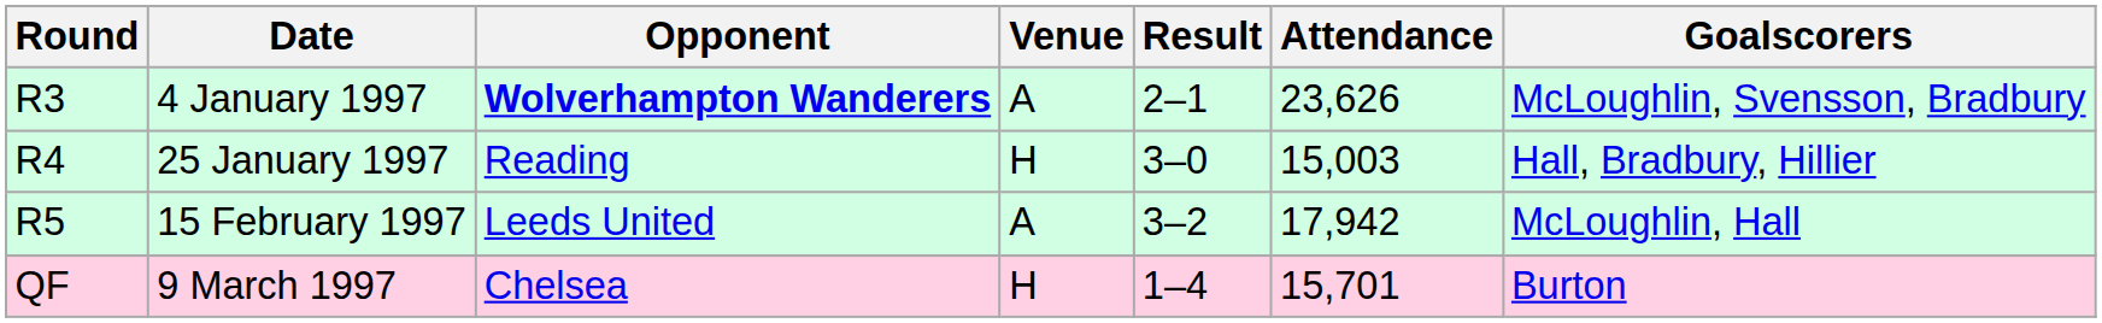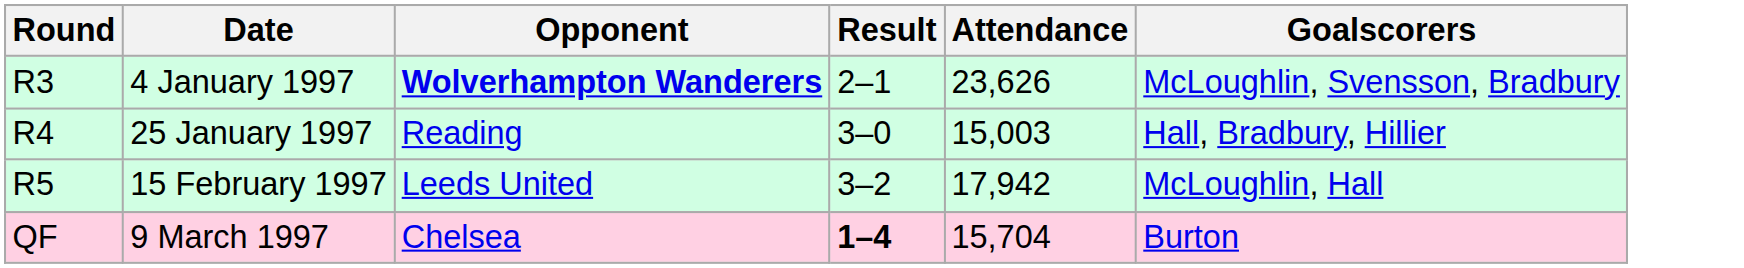- column: Venue | A | H | A | H
9 March 1997 | Result: normal -> bold
9 March 1997 | Attendance: 15,701 -> 15,704
